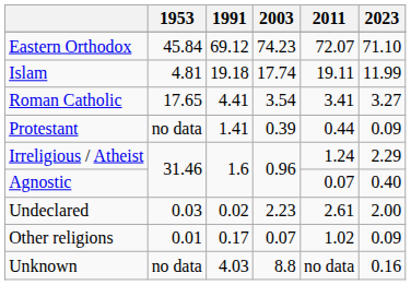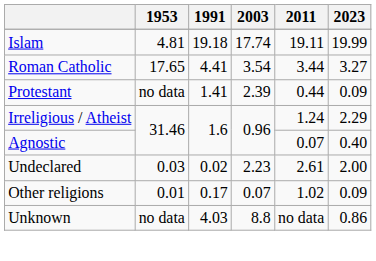- row: Eastern Orthodox | 45.84 | 69.12 | 74.23 | 72.07 | 71.10
Islam | 2023: 11.99 -> 19.99
Roman Catholic | 2011: 3.41 -> 3.44
Protestant | 2003: 0.39 -> 2.39
Unknown | 2023: 0.16 -> 0.86
